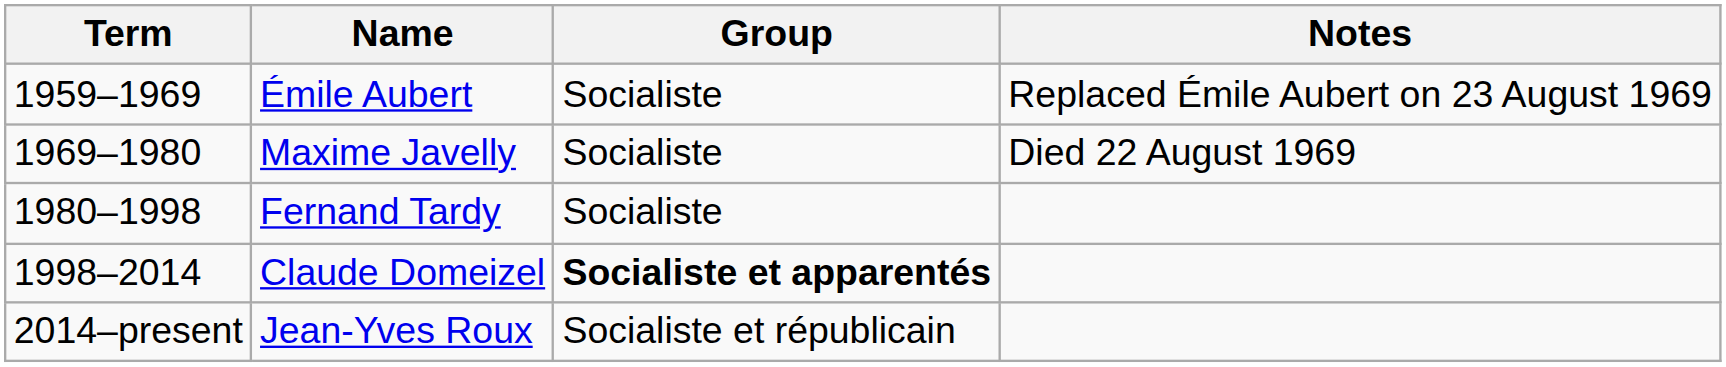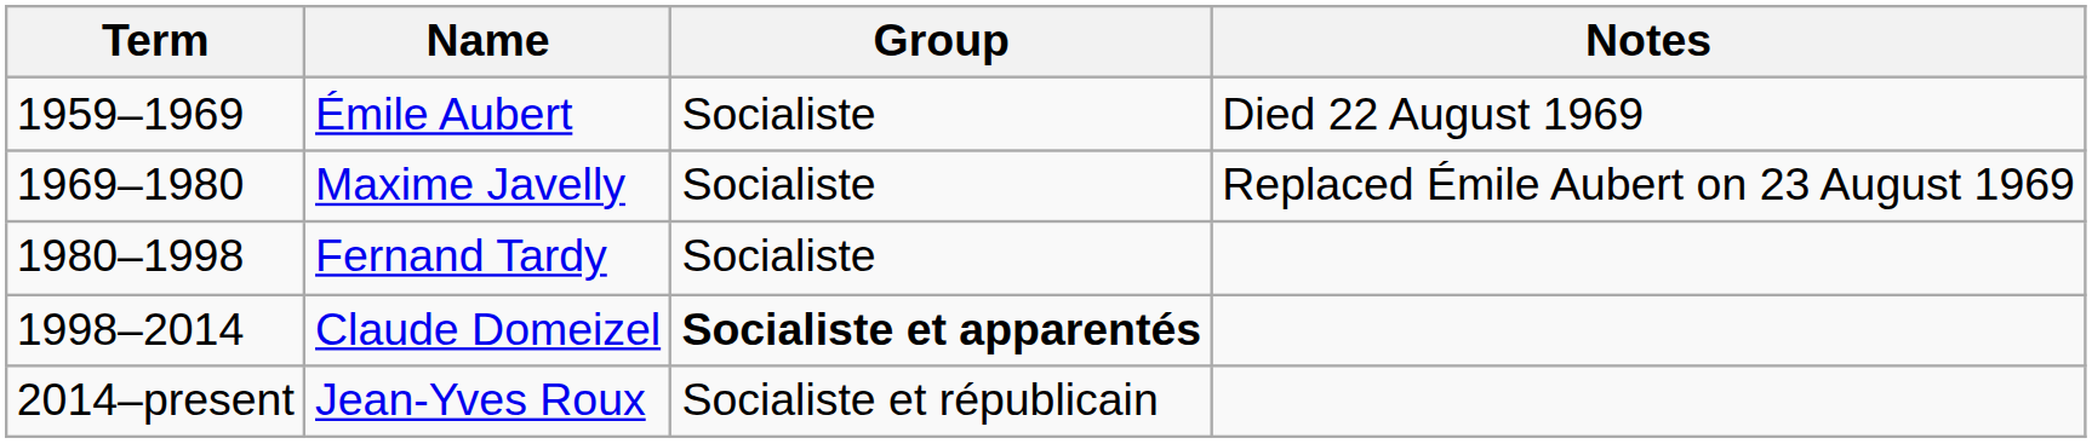Émile Aubert | Notes: Replaced Émile Aubert on 23 August 1969 -> Died 22 August 1969
Maxime Javelly | Notes: Died 22 August 1969 -> Replaced Émile Aubert on 23 August 1969
